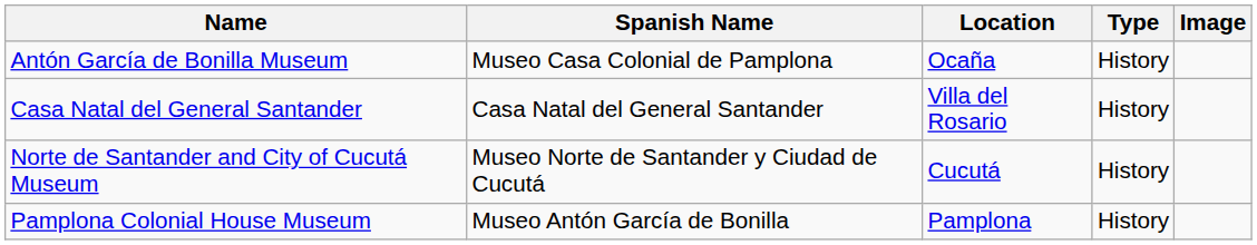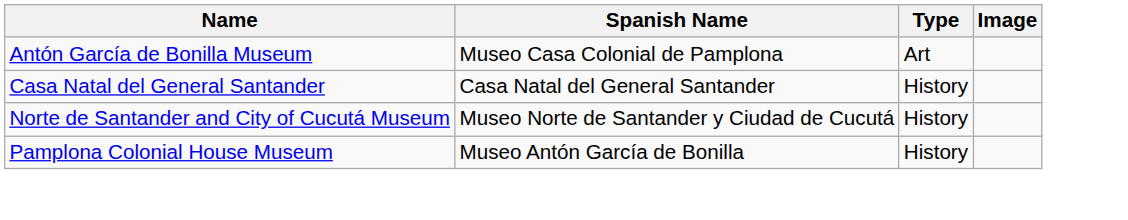- column: Location | Ocaña | Villa del Rosario | Cucutá | Pamplona
Antón García de Bonilla Museum | Type: History -> Art
